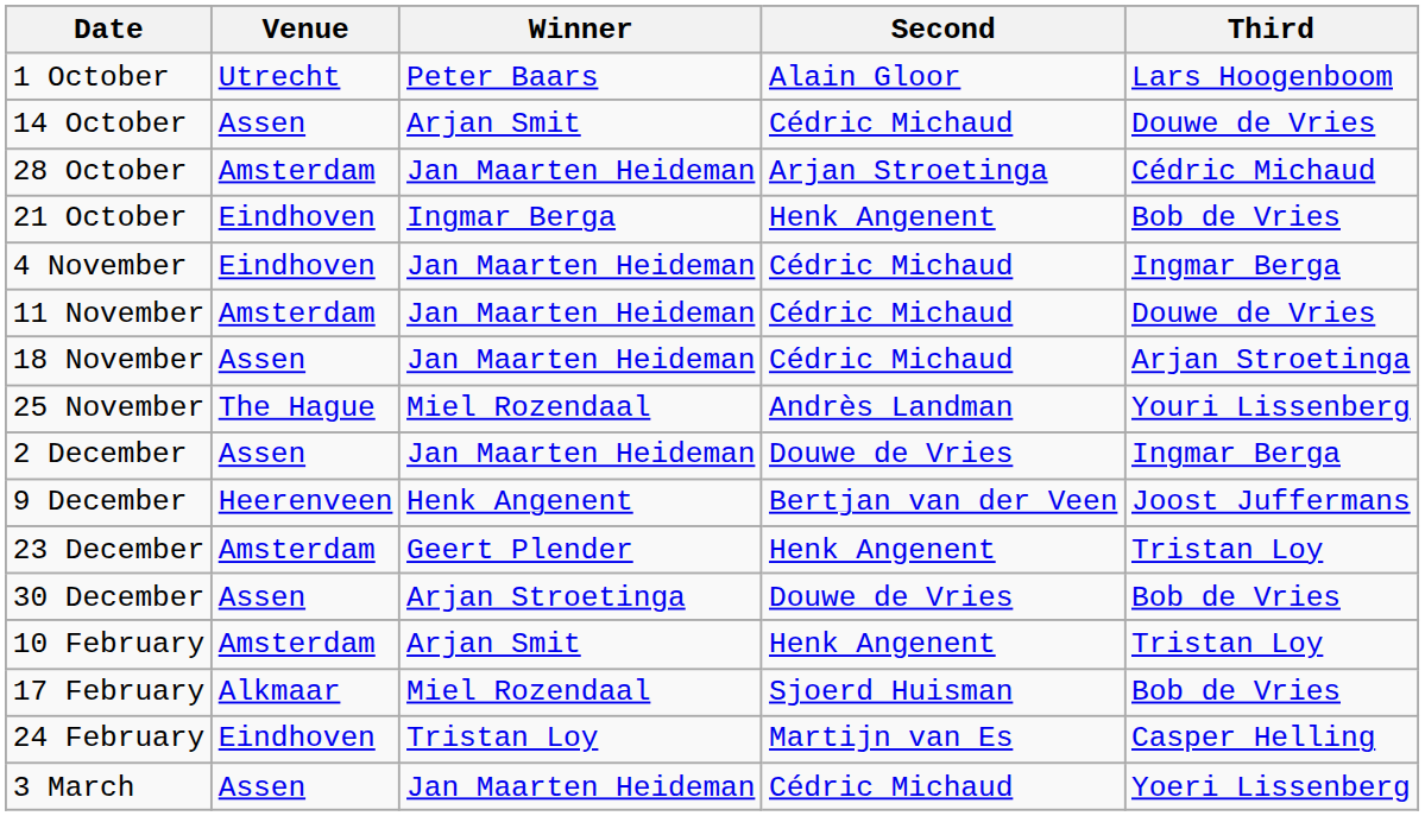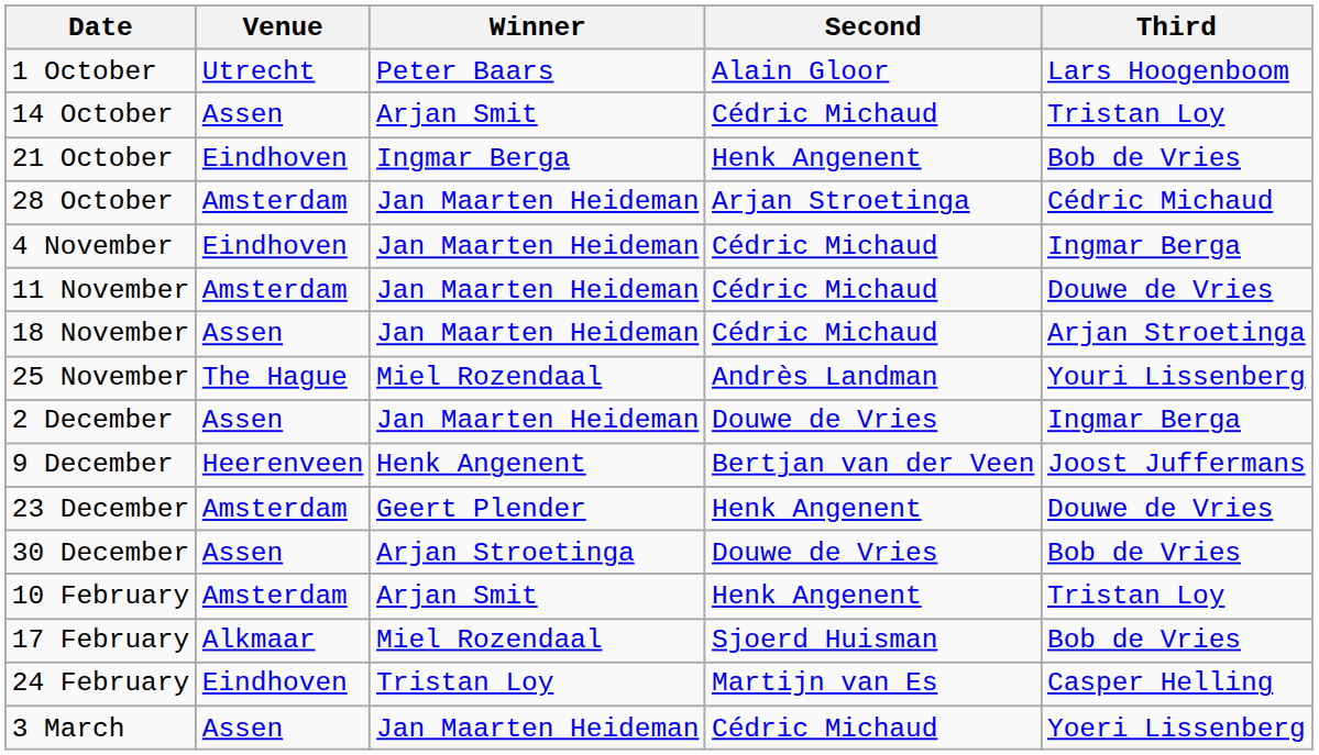14 October | Third: Douwe de Vries -> Tristan Loy
rows swapped: 21 October <-> 28 October
23 December | Third: Tristan Loy -> Douwe de Vries
